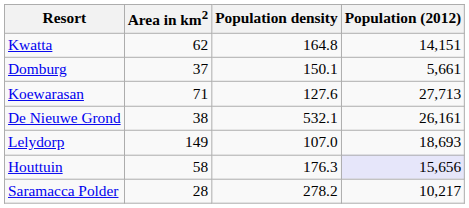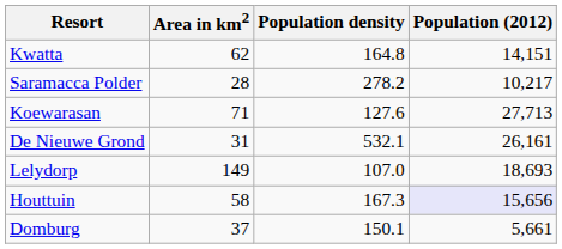rows swapped: Saramacca Polder <-> Domburg
De Nieuwe Grond | Area in km2: 38 -> 31
Houttuin | Population density: 176.3 -> 167.3
